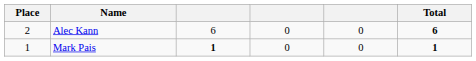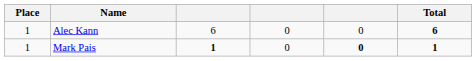Alec Kann | Place: 2 -> 1
Mark Pais | column 5: normal -> bold
